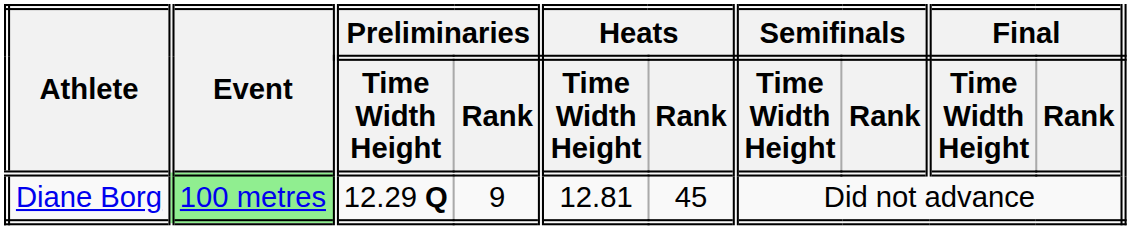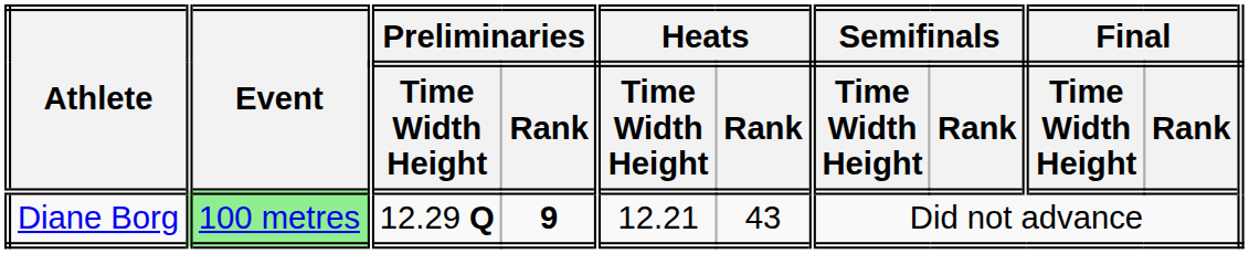Diane Borg | Preliminaries / Rank: normal -> bold
Diane Borg | Heats / Time Width Height: 12.81 -> 12.21
Diane Borg | Heats / Rank: 45 -> 43
